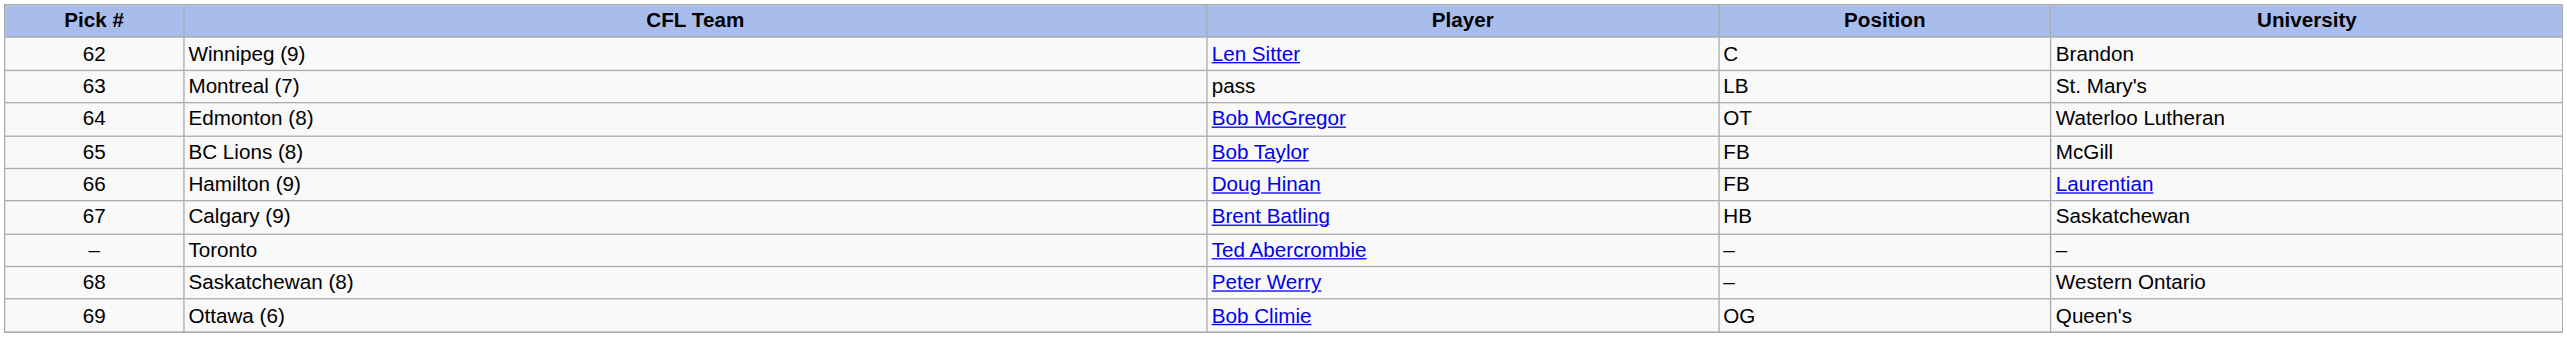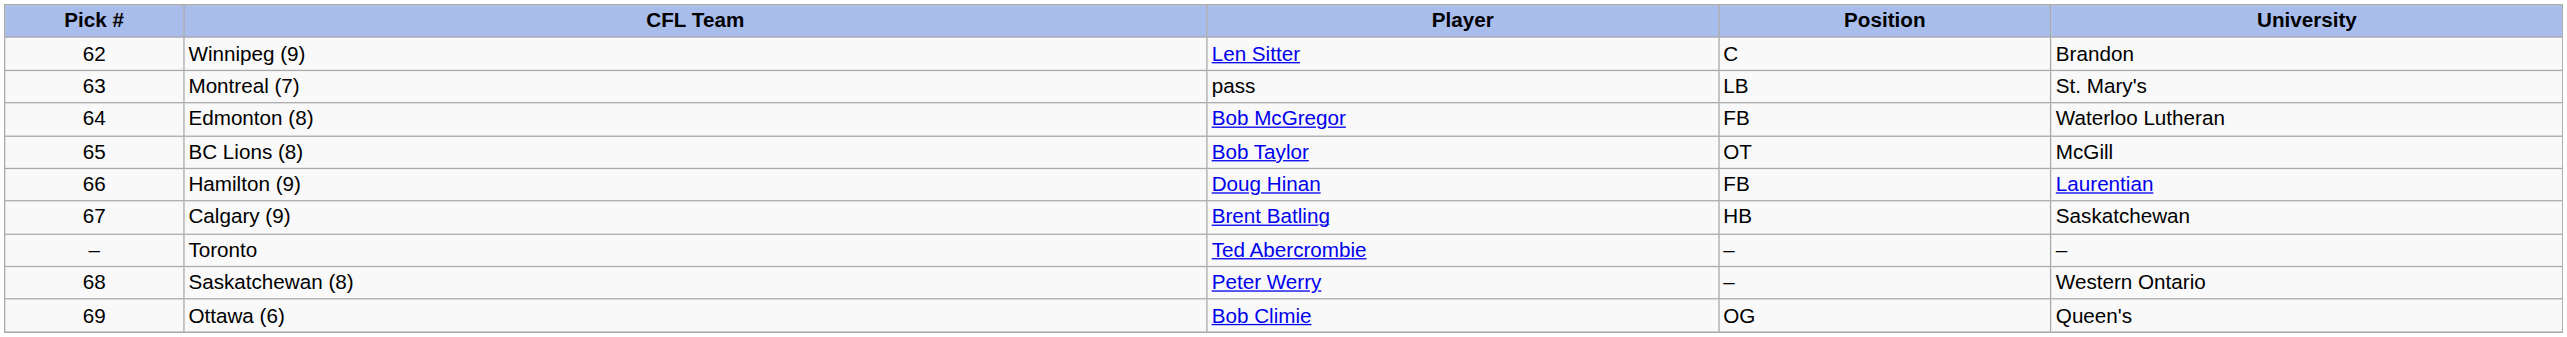Edmonton (8) | Position: OT -> FB
BC Lions (8) | Position: FB -> OT
